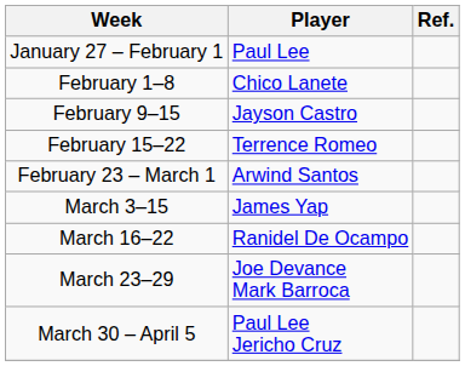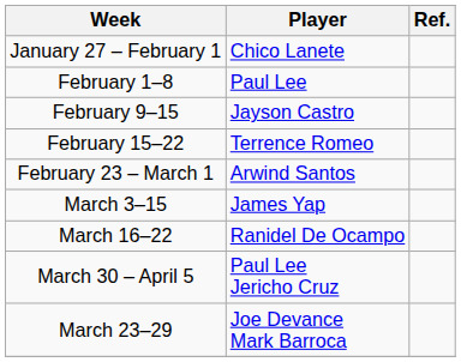January 27 – February 1 | Player: Paul Lee -> Chico Lanete
February 1–8 | Player: Chico Lanete -> Paul Lee
rows swapped: March 23–29 <-> March 30 – April 5
